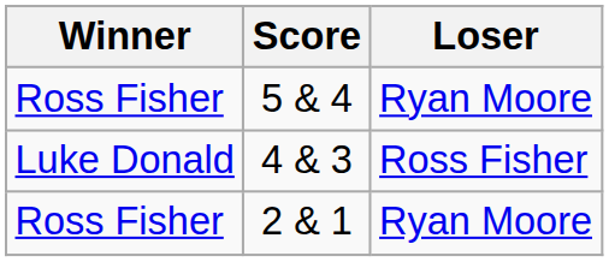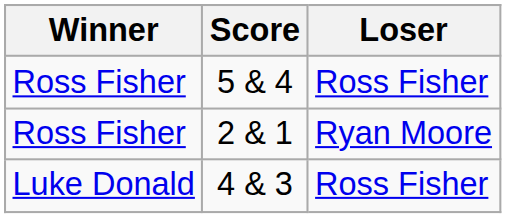5 & 4 | Loser: Ryan Moore -> Ross Fisher
rows swapped: 2 & 1 <-> 4 & 3
